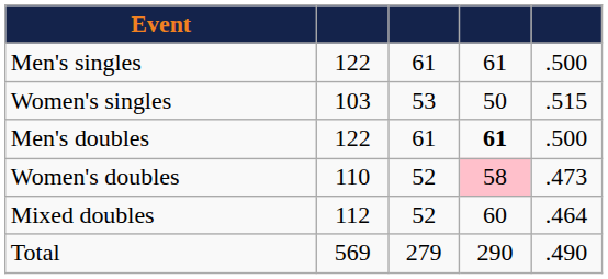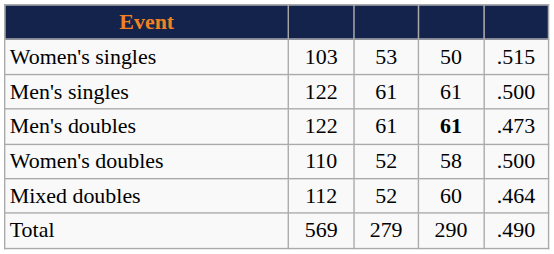rows swapped: Men's singles <-> Women's singles
Men's doubles | column 5: .500 -> .473
Women's doubles | column 4: pink background -> no background
Women's doubles | column 5: .473 -> .500
